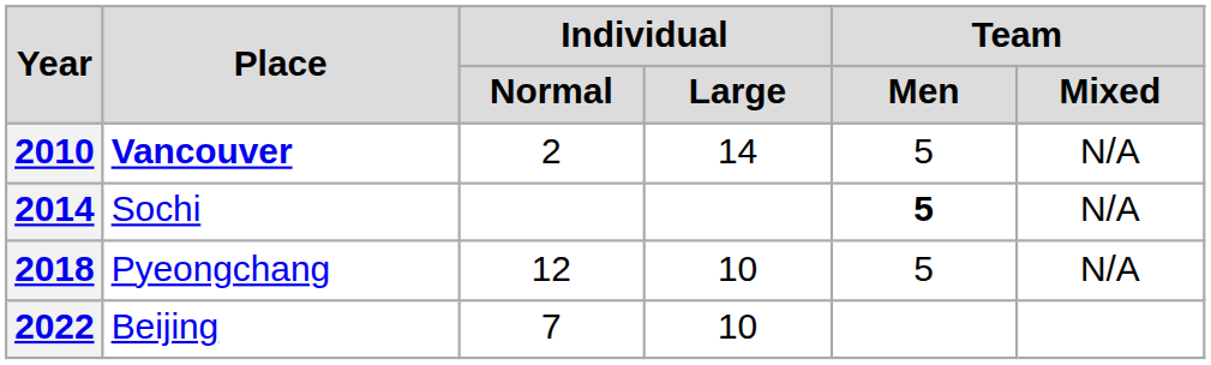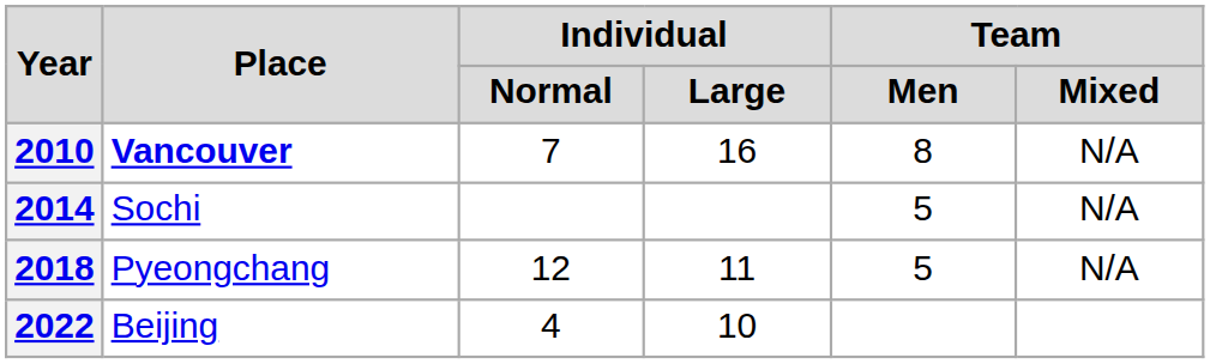2010 | Individual / Normal: 2 -> 7
2010 | Individual / Large: 14 -> 16
2010 | Team / Men: 5 -> 8
2014 | Team / Men: bold -> normal
2018 | Individual / Large: 10 -> 11
2022 | Individual / Normal: 7 -> 4
